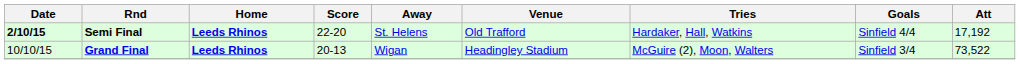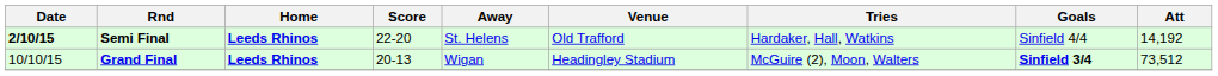Semi Final | Att: 17,192 -> 14,192
Grand Final | Goals: normal -> bold
Grand Final | Att: 73,522 -> 73,512
